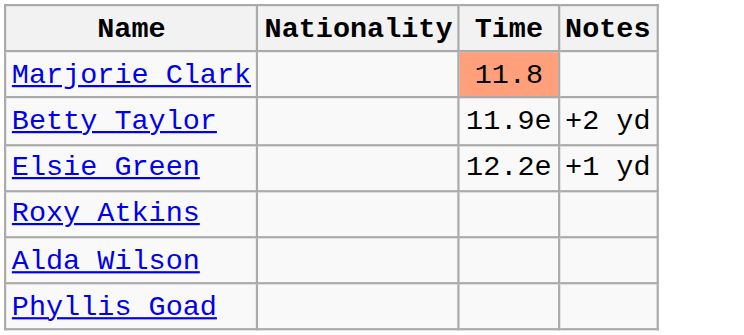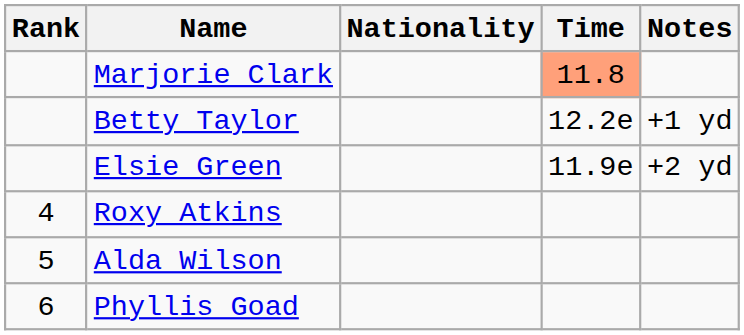+ column: Rank | 4 | 5 | 6
Betty Taylor | Time: 11.9e -> 12.2e
Betty Taylor | Notes: +2 yd -> +1 yd
Elsie Green | Time: 12.2e -> 11.9e
Elsie Green | Notes: +1 yd -> +2 yd
